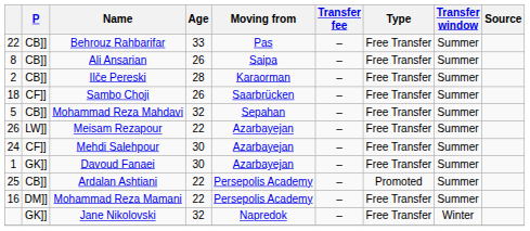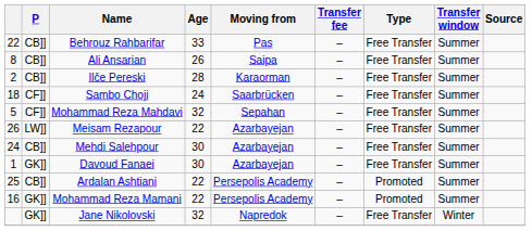Sambo Choji | Age: 26 -> 24
Mohammad Reza Mahdavi | P: CB]] -> CF]]
Mehdi Salehpour | P: CF]] -> CB]]
Mohammad Reza Mamani | P: DM]] -> GK]]
Mohammad Reza Mamani | Type: Free Transfer -> Promoted
